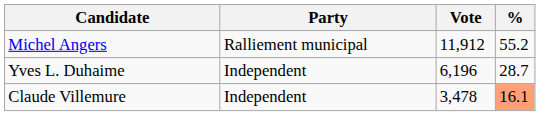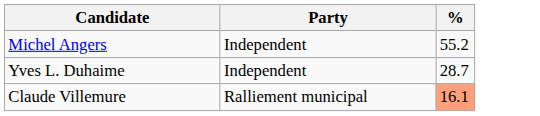- column: Vote | 11,912 | 6,196 | 3,478
Michel Angers | Party: Ralliement municipal -> Independent
Claude Villemure | Party: Independent -> Ralliement municipal
